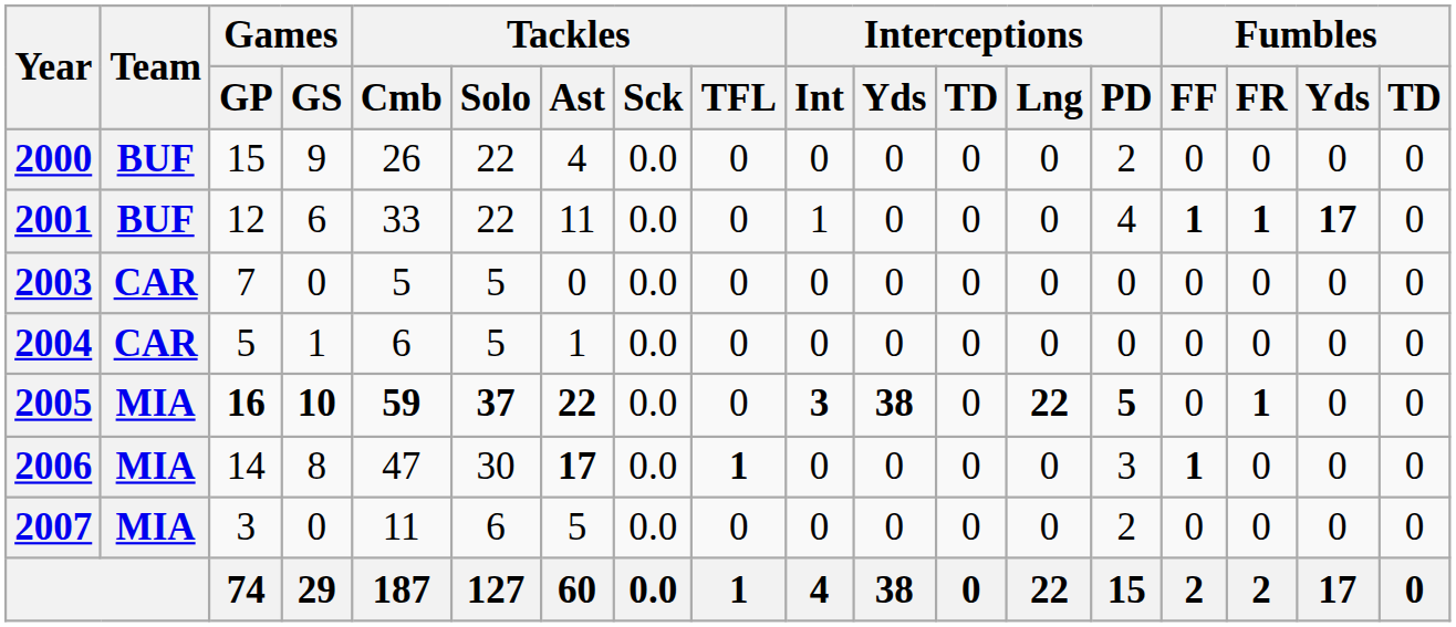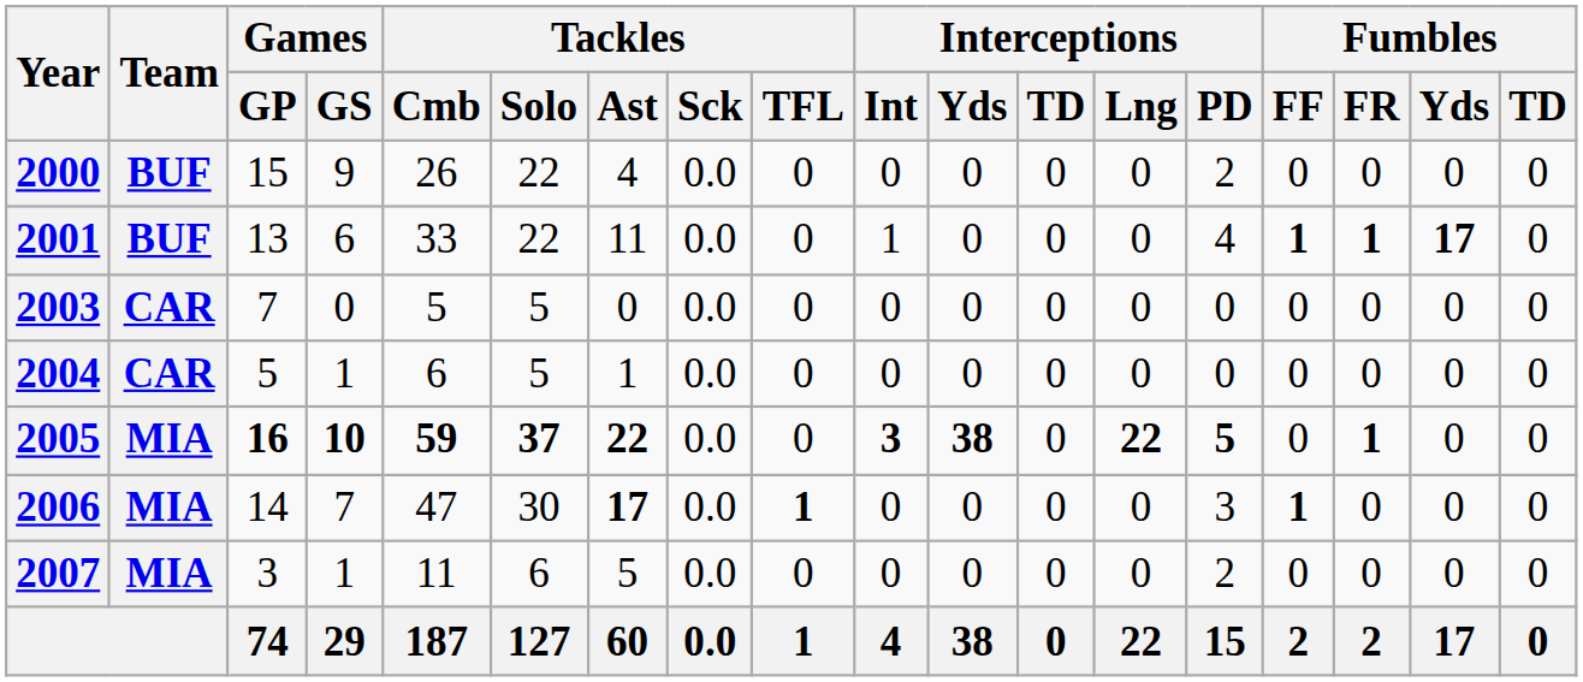2001 | Games / GP: 12 -> 13
2006 | Games / GS: 8 -> 7
2007 | Games / GS: 0 -> 1
